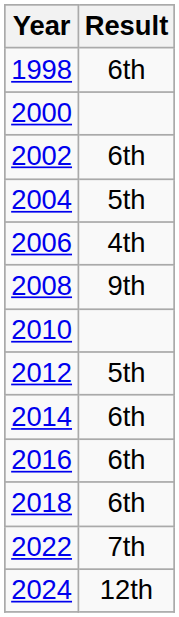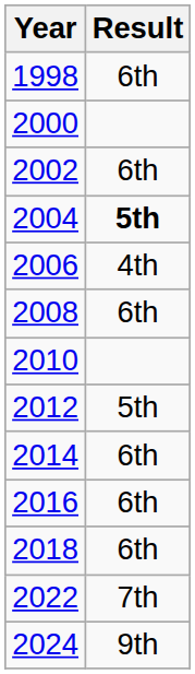2004 | Result: normal -> bold
2008 | Result: 9th -> 6th
2024 | Result: 12th -> 9th
